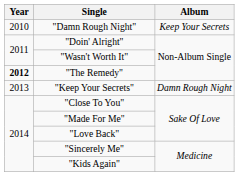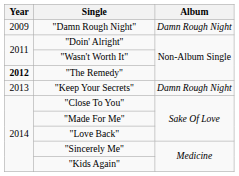"Damn Rough Night" | Year: 2010 -> 2009
"Damn Rough Night" | Album: Keep Your Secrets -> Damn Rough Night
